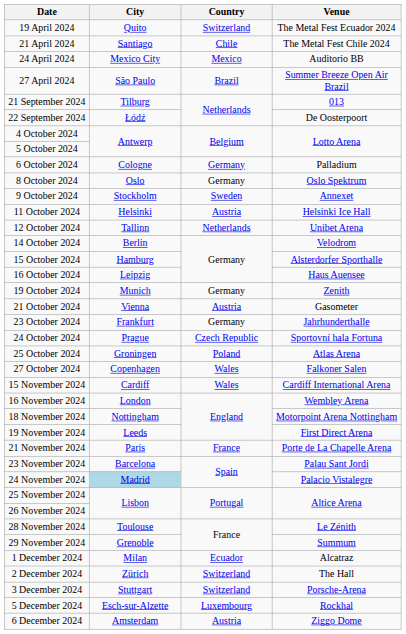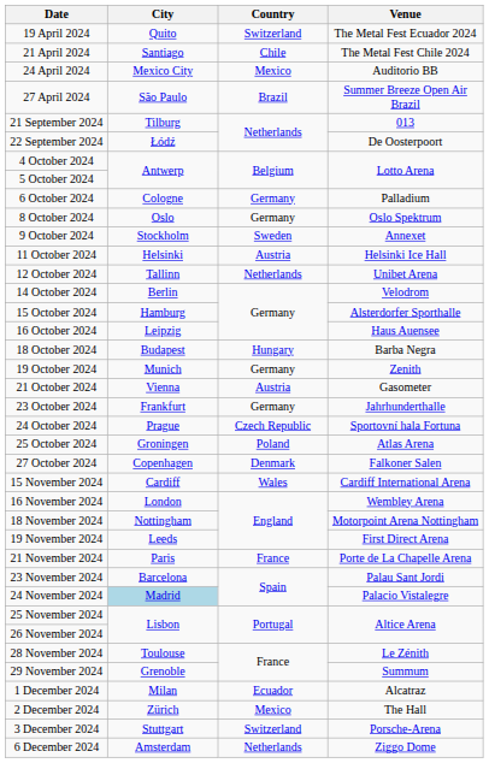+ row: 18 October 2024 | Budapest | Hungary | Barba Negra
27 October 2024 | Country: Wales -> Denmark
2 December 2024 | Country: Switzerland -> Mexico
- row: 5 December 2024 | Esch-sur-Alzette | Luxembourg | Rockhal
6 December 2024 | Country: Austria -> Netherlands
